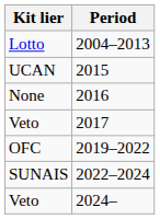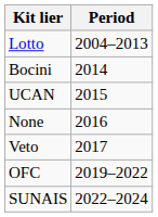+ row: Bocini | 2014
- row: Veto | 2024–
